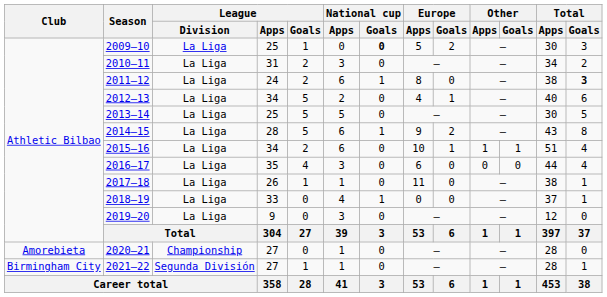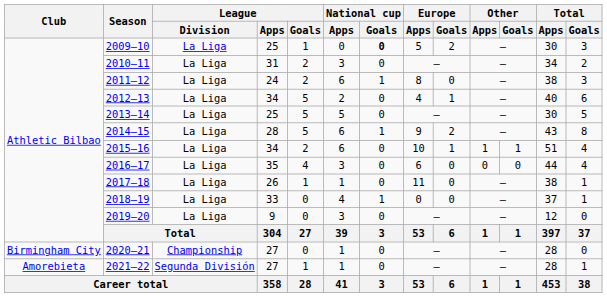2011–12 | Total / Goals: bold -> normal
2020–21 | Club: Amorebieta -> Birmingham City
2021–22 | Club: Birmingham City -> Amorebieta
